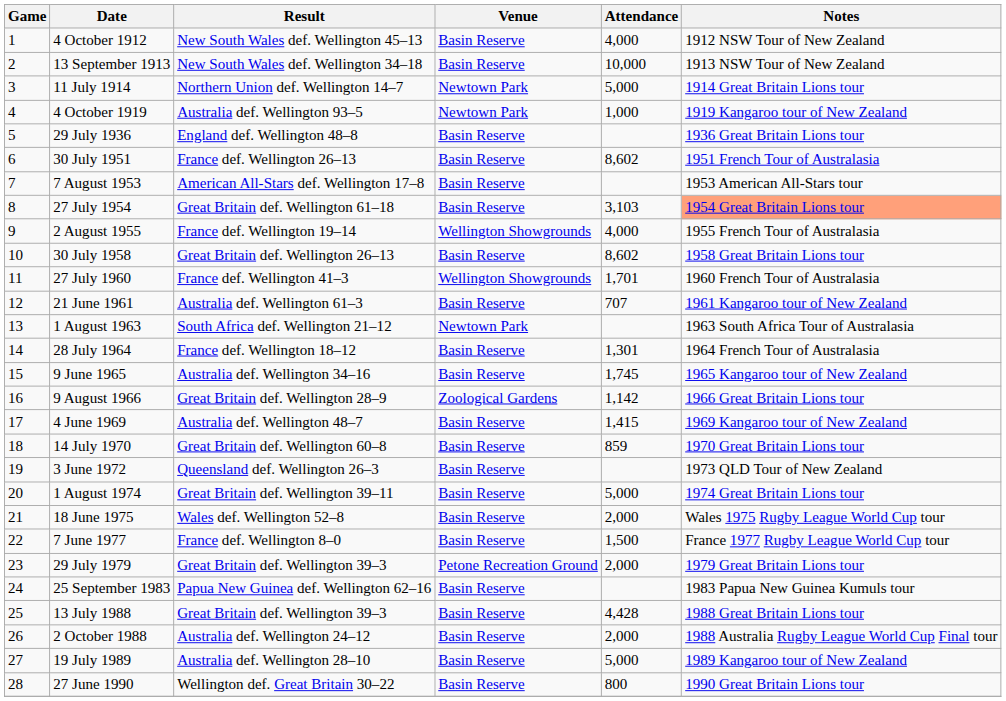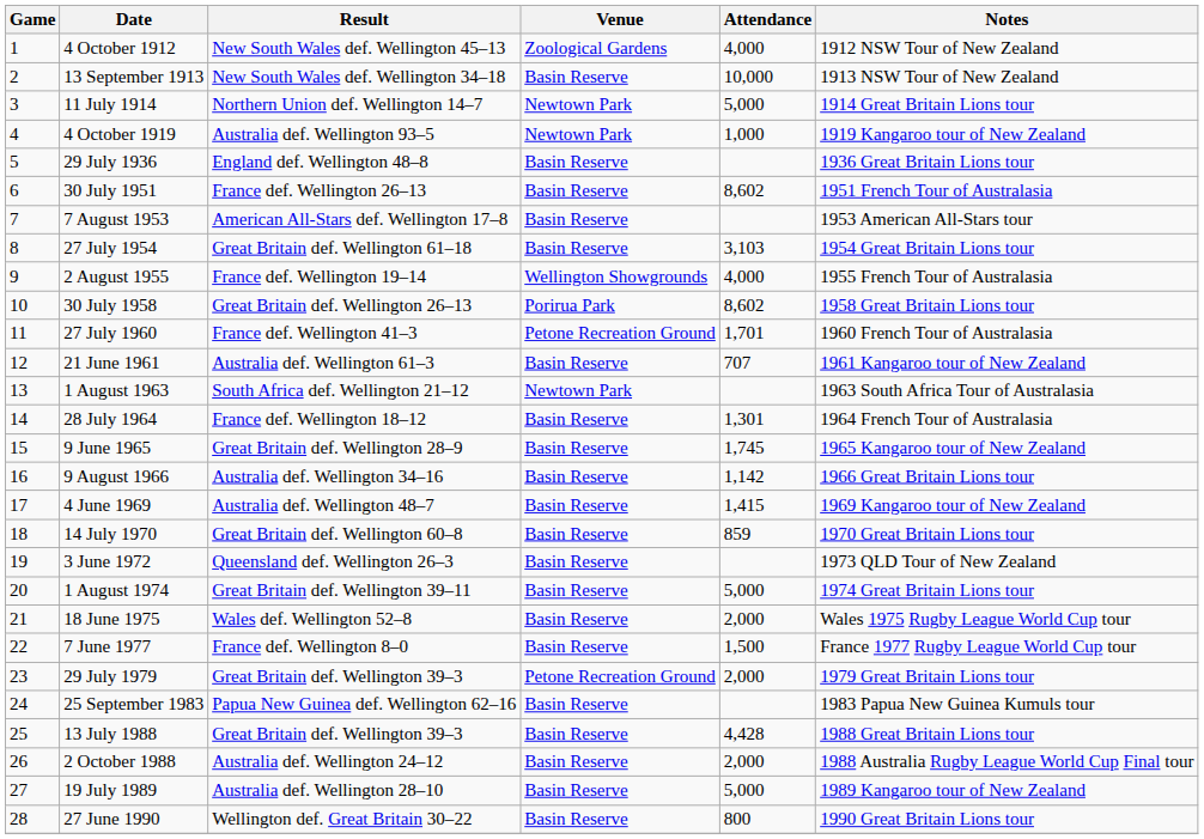4 October 1912 | Venue: Basin Reserve -> Zoological Gardens
27 July 1954 | Notes: lightsalmon background -> no background
30 July 1958 | Venue: Basin Reserve -> Porirua Park
27 July 1960 | Venue: Wellington Showgrounds -> Petone Recreation Ground
9 June 1965 | Result: Australia def. Wellington 34–16 -> Great Britain def. Wellington 28–9
9 August 1966 | Result: Great Britain def. Wellington 28–9 -> Australia def. Wellington 34–16
9 August 1966 | Venue: Zoological Gardens -> Basin Reserve
